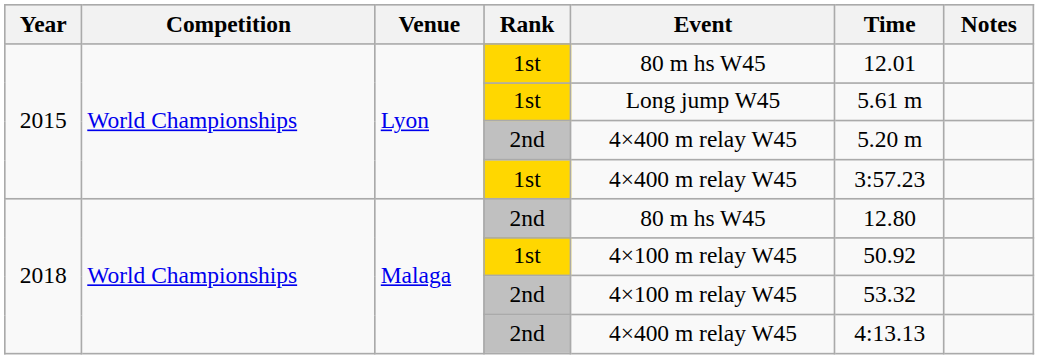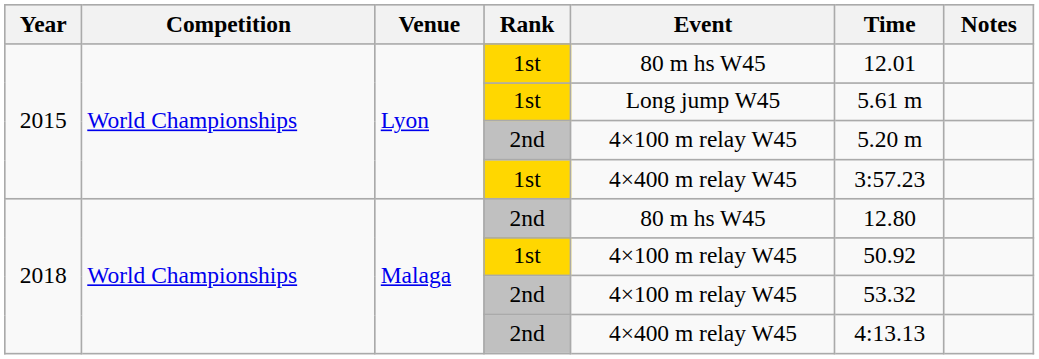2015 / 2nd | Event: 4×400 m relay W45 -> 4×100 m relay W45
